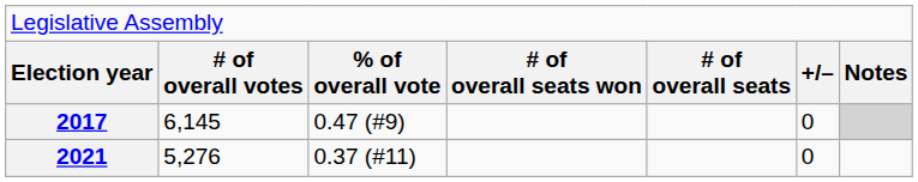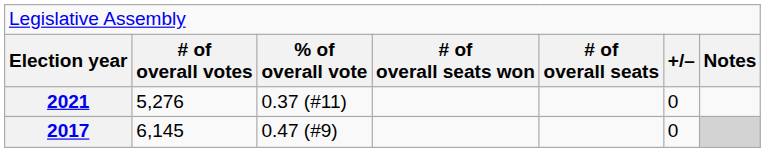rows swapped: 2017 <-> 2021
